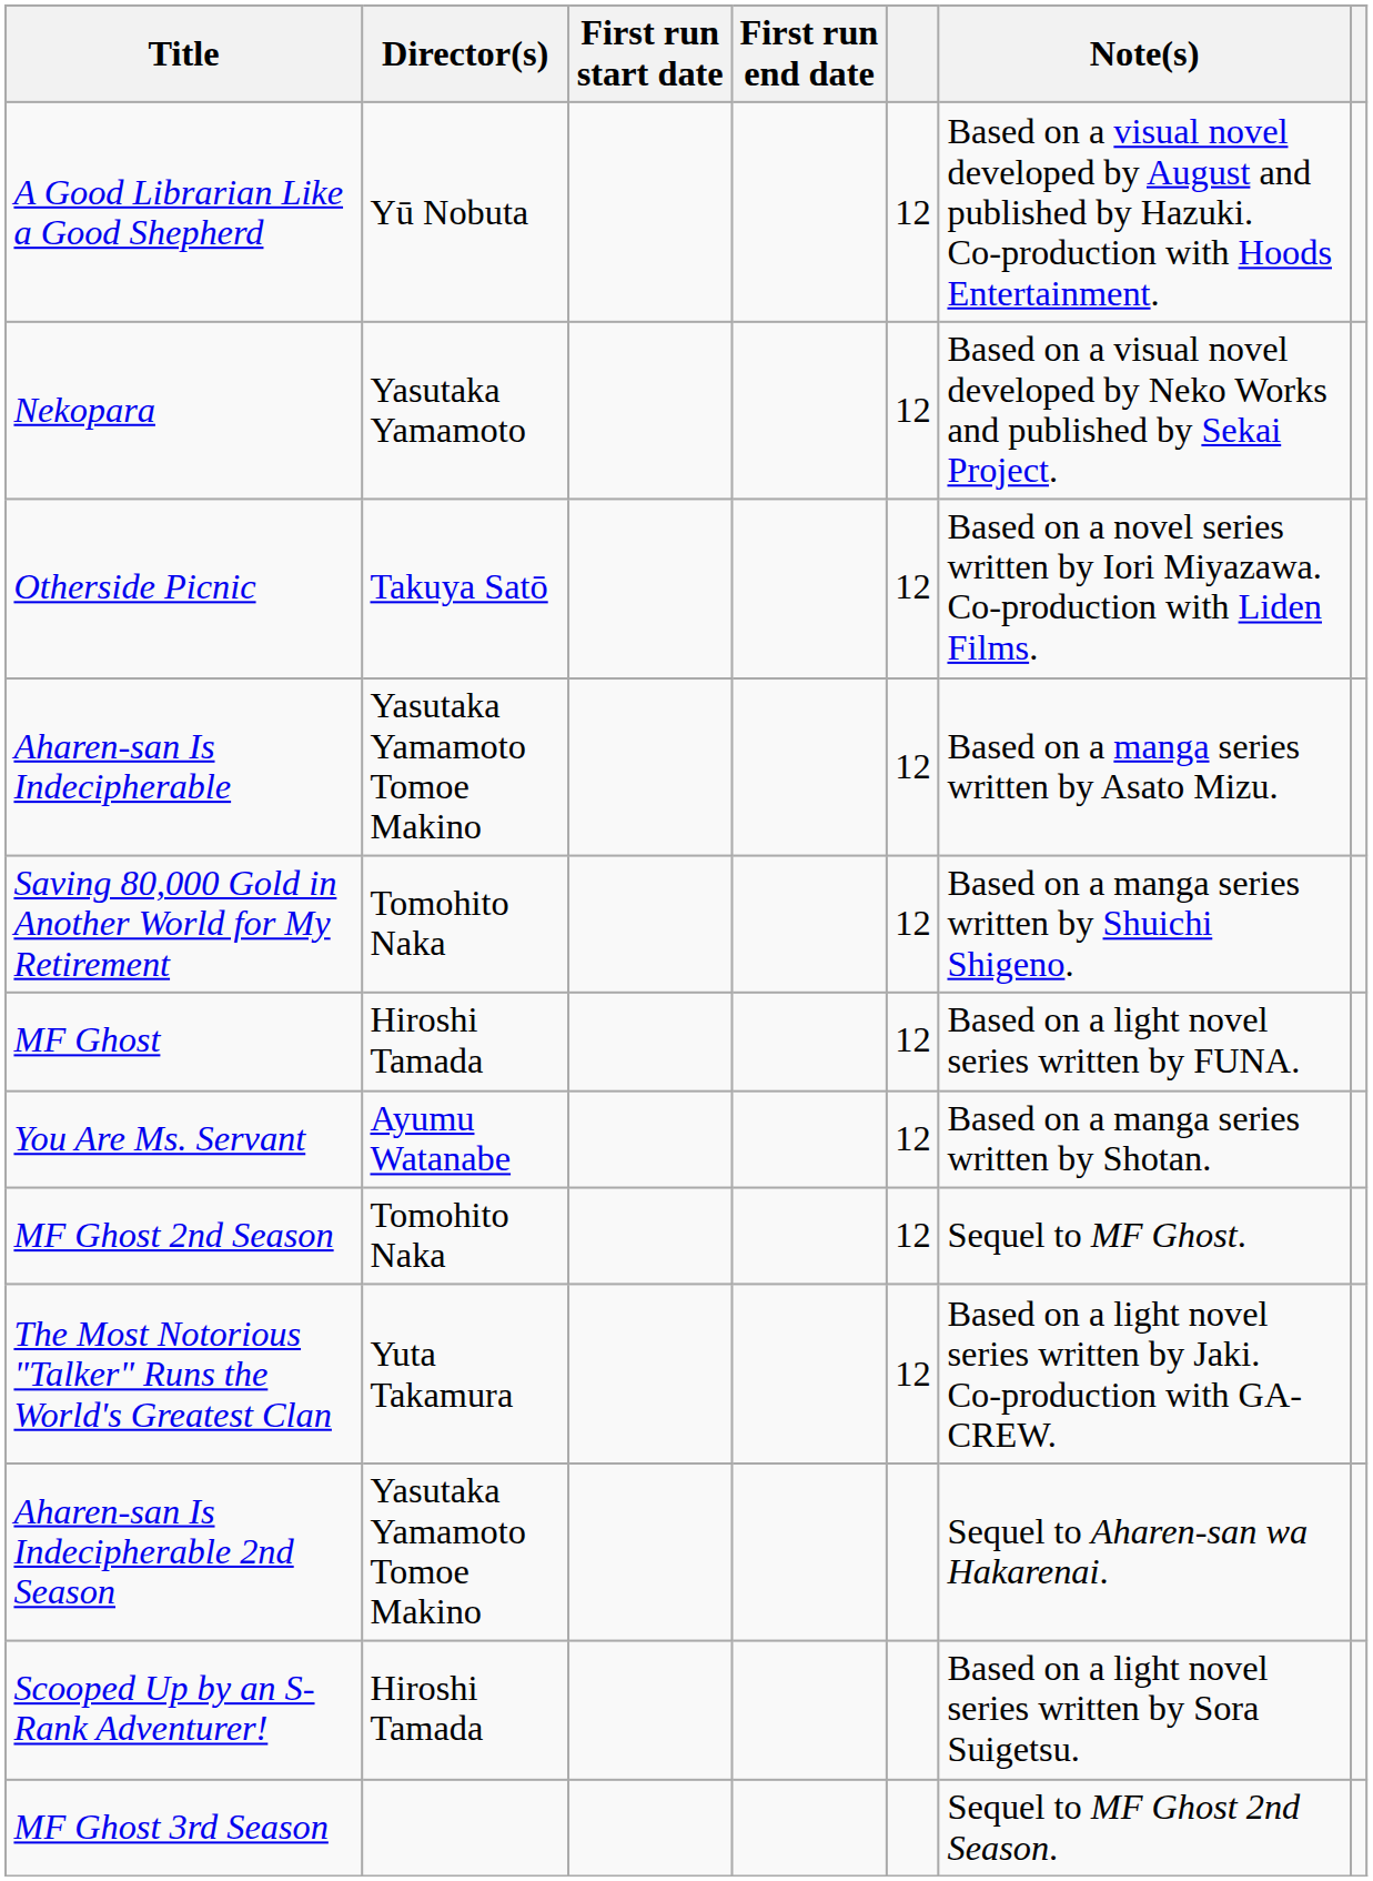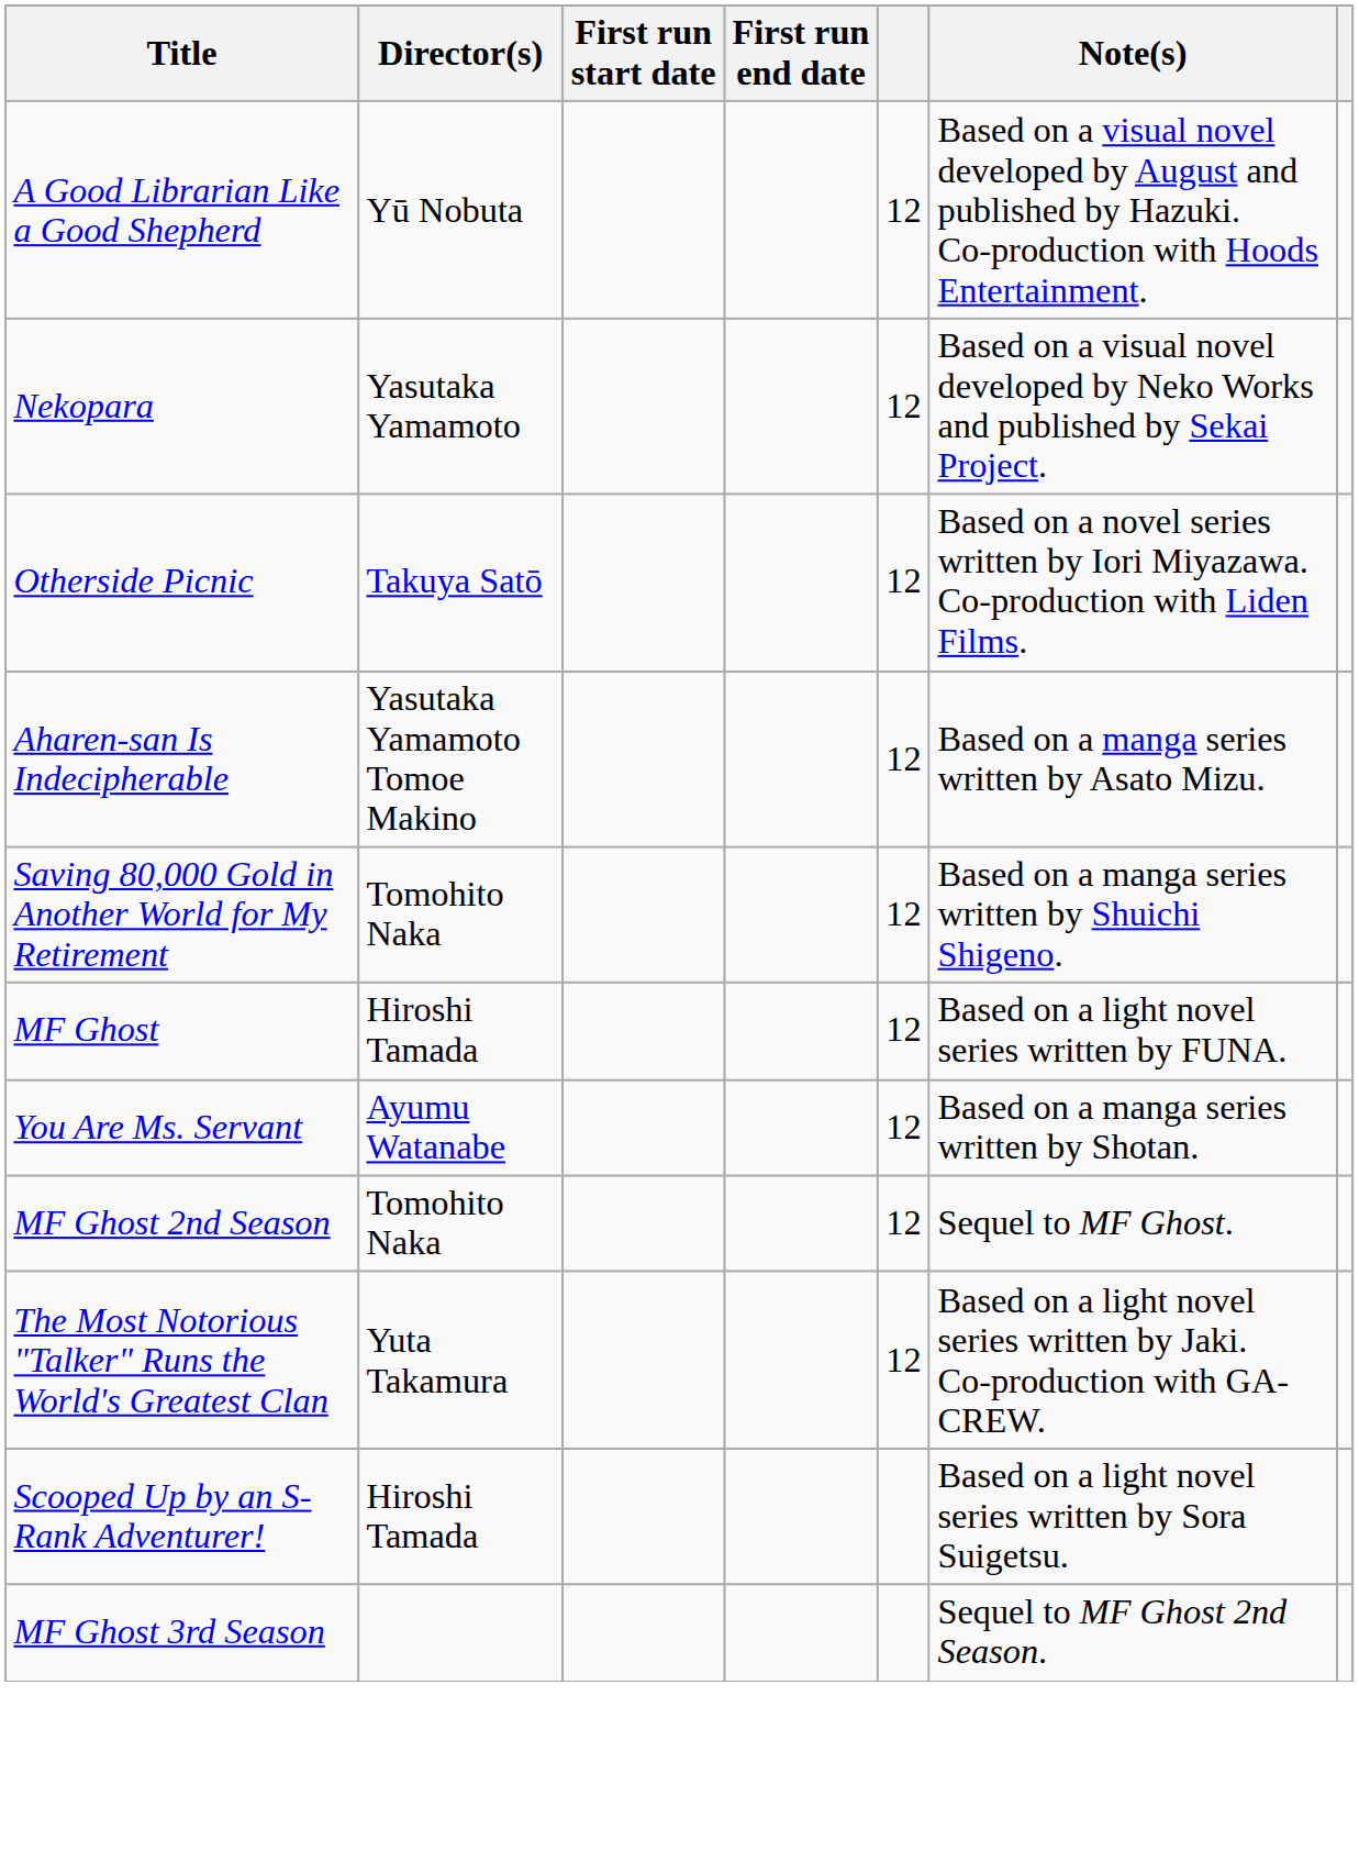- row: Aharen-san Is Indecipherable 2nd Season | Yasutaka Yamamoto Tomoe Makino | Sequel to Aharen-san wa Hakarenai.
